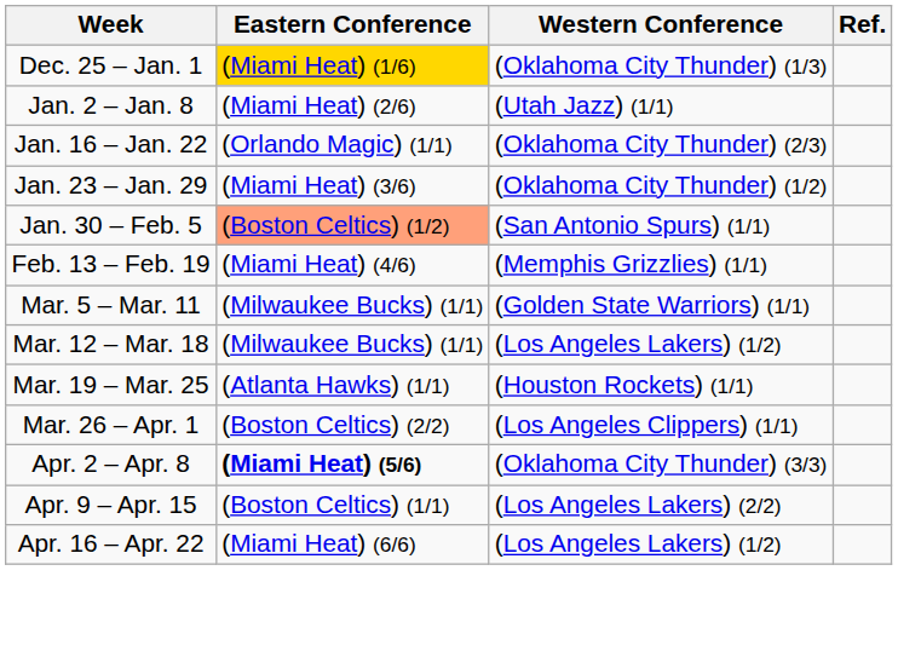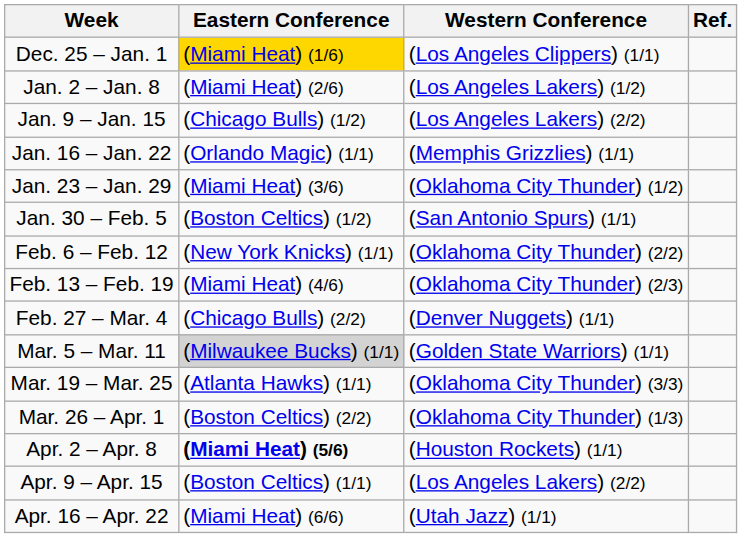Dec. 25 – Jan. 1 | Western Conference: (Oklahoma City Thunder) (1/3) -> (Los Angeles Clippers) (1/1)
Jan. 2 – Jan. 8 | Western Conference: (Utah Jazz) (1/1) -> (Los Angeles Lakers) (1/2)
+ row: Jan. 9 – Jan. 15 | (Chicago Bulls) (1/2) | (Los Angeles Lakers) (2/2)
Jan. 16 – Jan. 22 | Western Conference: (Oklahoma City Thunder) (2/3) -> (Memphis Grizzlies) (1/1)
Jan. 30 – Feb. 5 | Eastern Conference: lightsalmon background -> no background
+ row: Feb. 6 – Feb. 12 | (New York Knicks) (1/1) | (Oklahoma City Thunder) (2/2)
Feb. 13 – Feb. 19 | Western Conference: (Memphis Grizzlies) (1/1) -> (Oklahoma City Thunder) (2/3)
+ row: Feb. 27 – Mar. 4 | (Chicago Bulls) (2/2) | (Denver Nuggets) (1/1)
Mar. 5 – Mar. 11 | Eastern Conference: no background -> lightgrey background
- row: Mar. 12 – Mar. 18 | (Milwaukee Bucks) (1/1) | (Los Angeles Lakers) (1/2)
Mar. 19 – Mar. 25 | Western Conference: (Houston Rockets) (1/1) -> (Oklahoma City Thunder) (3/3)
Mar. 26 – Apr. 1 | Western Conference: (Los Angeles Clippers) (1/1) -> (Oklahoma City Thunder) (1/3)
Apr. 2 – Apr. 8 | Western Conference: (Oklahoma City Thunder) (3/3) -> (Houston Rockets) (1/1)
Apr. 16 – Apr. 22 | Western Conference: (Los Angeles Lakers) (1/2) -> (Utah Jazz) (1/1)
